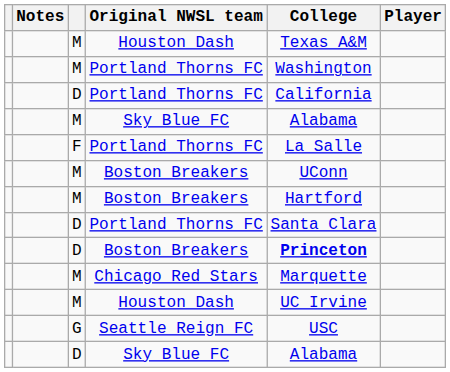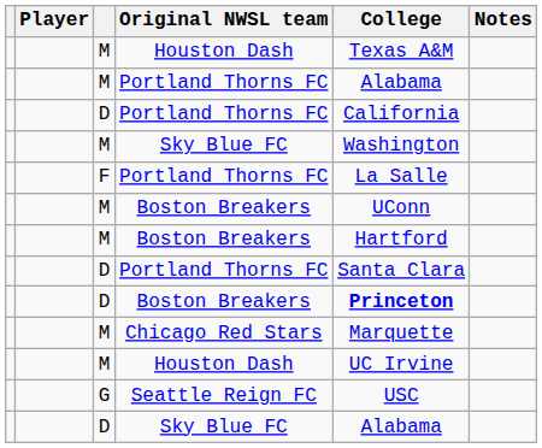columns swapped: Player <-> Notes
M / Portland Thorns FC | College: Washington -> Alabama
M / Sky Blue FC | College: Alabama -> Washington
